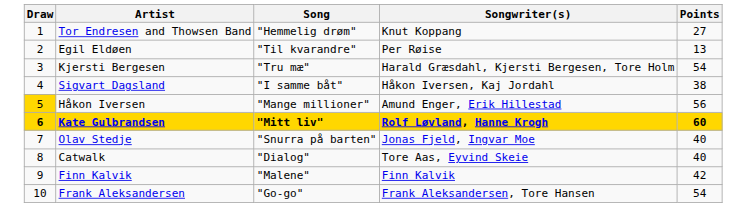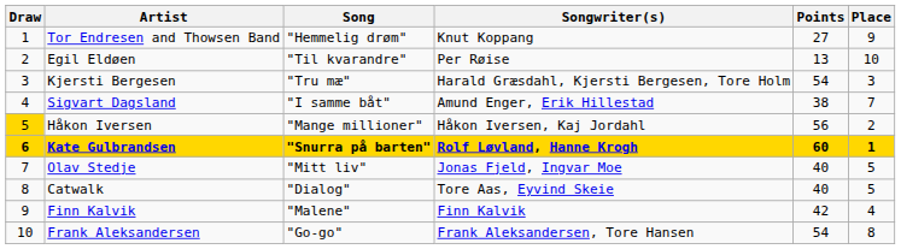+ column: Place | 9 | 10 | 3 | 7 | 2 | 1 | 5 | 5 | 4 | 8
Sigvart Dagsland | Songwriter(s): Håkon Iversen, Kaj Jordahl -> Amund Enger, Erik Hillestad
Håkon Iversen | Songwriter(s): Amund Enger, Erik Hillestad -> Håkon Iversen, Kaj Jordahl
Kate Gulbrandsen | Song: "Mitt liv" -> "Snurra på barten"
Olav Stedje | Song: "Snurra på barten" -> "Mitt liv"
